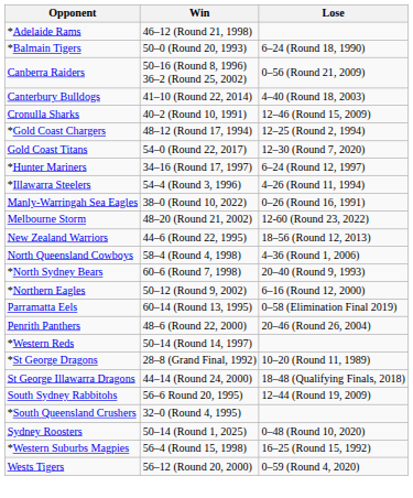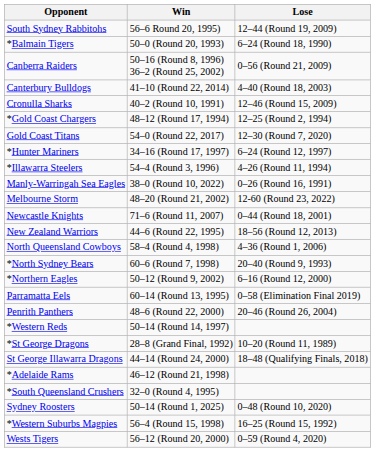rows swapped: *Adelaide Rams <-> South Sydney Rabbitohs
+ row: Newcastle Knights | 71–6 (Round 11, 2007) | 0–44 (Round 18, 2001)
